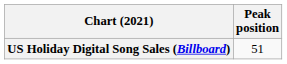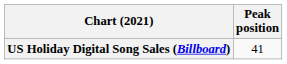US Holiday Digital Song Sales (Billboard) | Peak position: 51 -> 41
